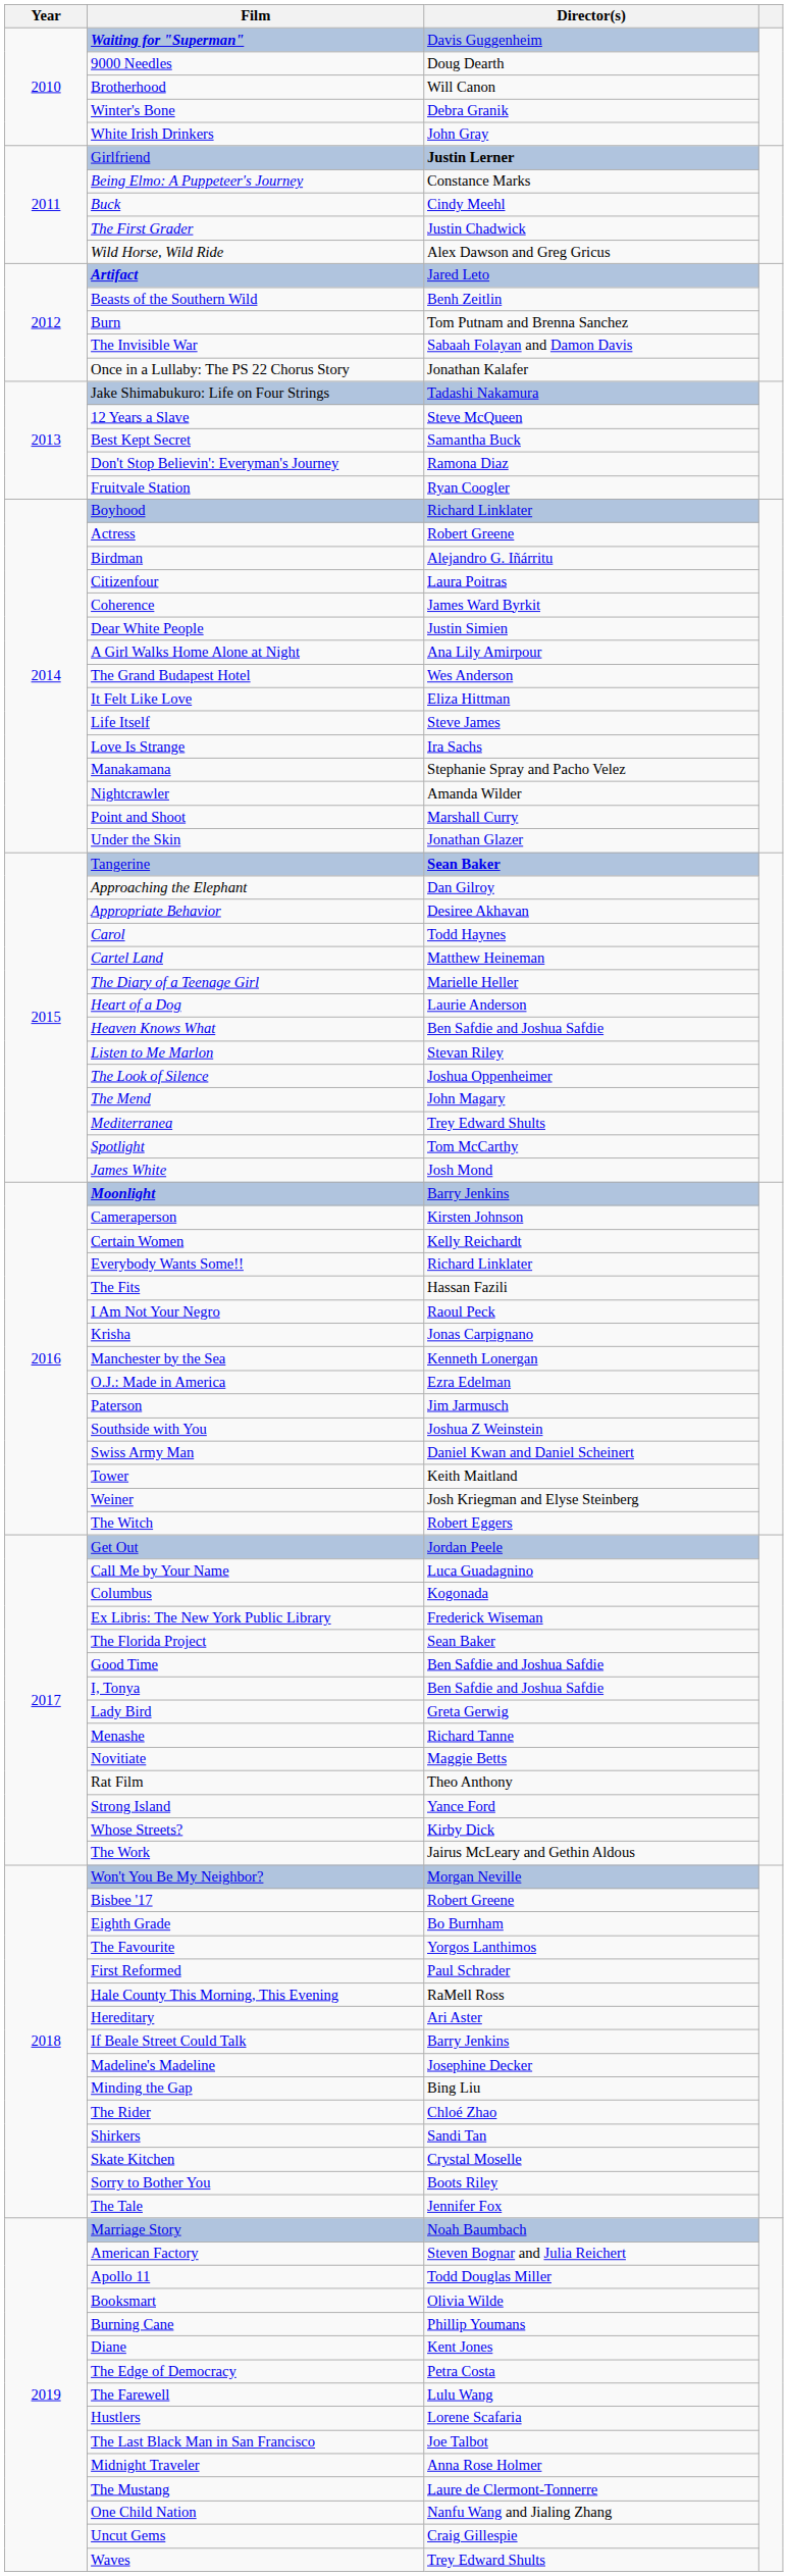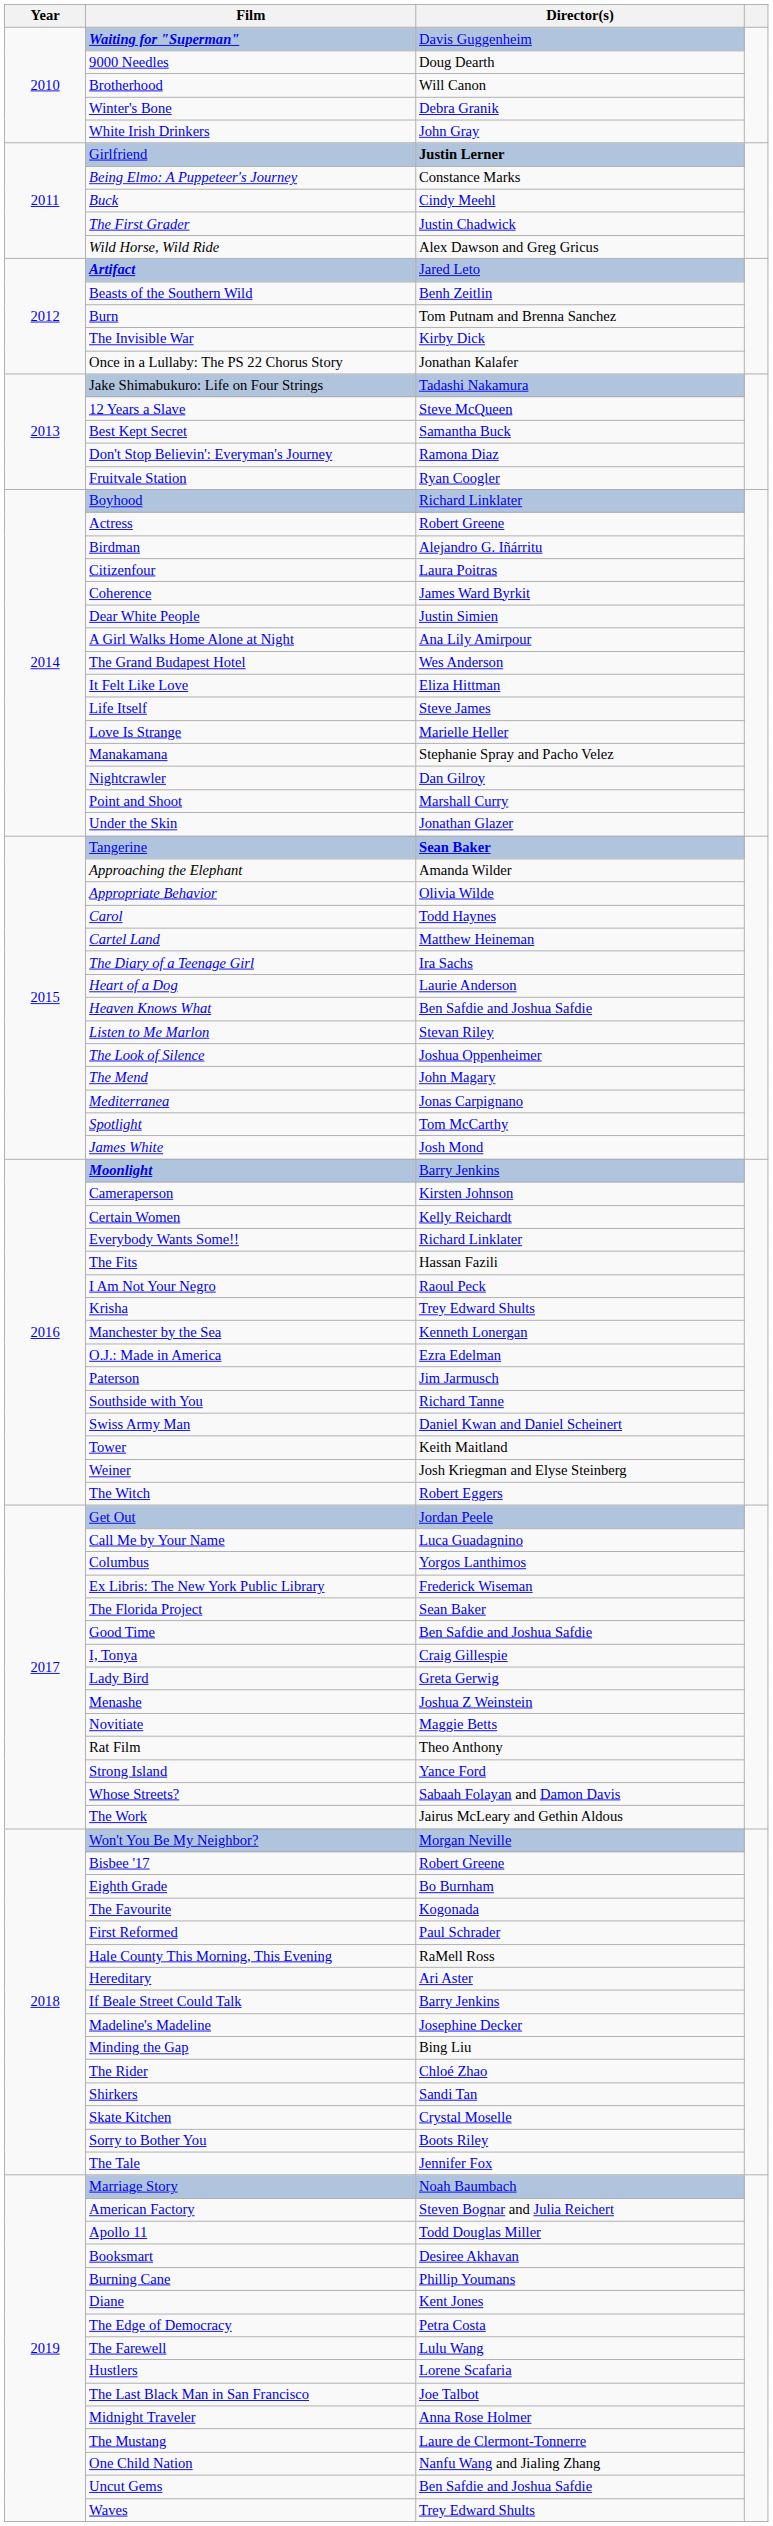The Invisible War | Director(s): Sabaah Folayan and Damon Davis -> Kirby Dick
Love Is Strange | Director(s): Ira Sachs -> Marielle Heller
Nightcrawler | Director(s): Amanda Wilder -> Dan Gilroy
Approaching the Elephant | Director(s): Dan Gilroy -> Amanda Wilder
Appropriate Behavior | Director(s): Desiree Akhavan -> Olivia Wilde
The Diary of a Teenage Girl | Director(s): Marielle Heller -> Ira Sachs
Mediterranea | Director(s): Trey Edward Shults -> Jonas Carpignano
Krisha | Director(s): Jonas Carpignano -> Trey Edward Shults
Southside with You | Director(s): Joshua Z Weinstein -> Richard Tanne
Columbus | Director(s): Kogonada -> Yorgos Lanthimos
I, Tonya | Director(s): Ben Safdie and Joshua Safdie -> Craig Gillespie
Menashe | Director(s): Richard Tanne -> Joshua Z Weinstein
Whose Streets? | Director(s): Kirby Dick -> Sabaah Folayan and Damon Davis
The Favourite | Director(s): Yorgos Lanthimos -> Kogonada
Booksmart | Director(s): Olivia Wilde -> Desiree Akhavan
Uncut Gems | Director(s): Craig Gillespie -> Ben Safdie and Joshua Safdie
